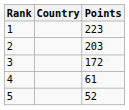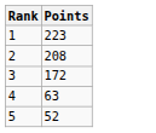- column: Country
2 | Points: 203 -> 208
4 | Points: 61 -> 63
